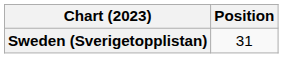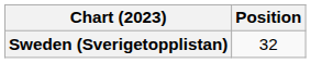Sweden (Sverigetopplistan) | Position: 31 -> 32
